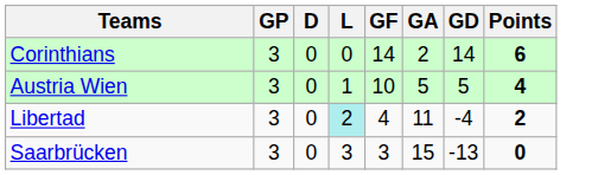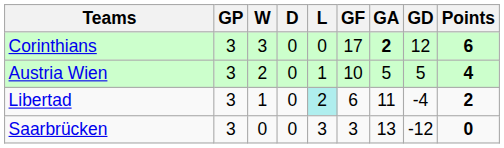+ column: W | 3 | 2 | 1 | 0
Corinthians | GF: 14 -> 17
Corinthians | GA: normal -> bold
Corinthians | GD: 14 -> 12
Libertad | GF: 4 -> 6
Saarbrücken | GA: 15 -> 13
Saarbrücken | GD: -13 -> -12
